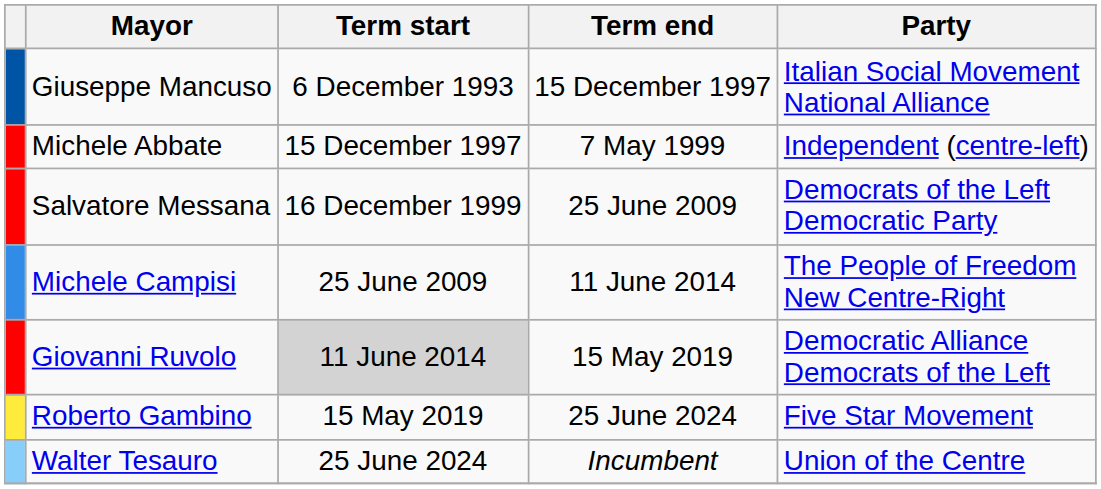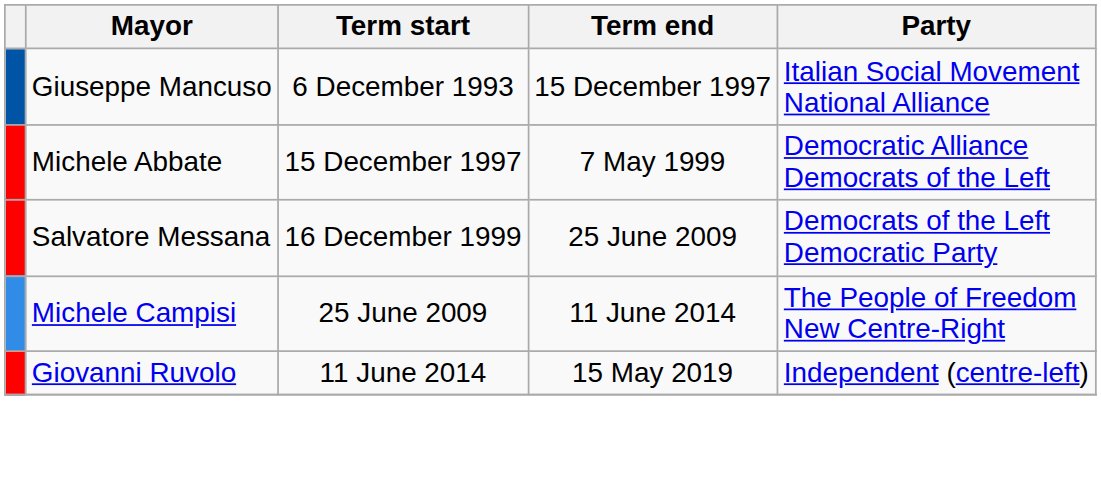Michele Abbate | Party: Independent (centre-left) -> Democratic Alliance Democrats of the Left
Giovanni Ruvolo | Term start: lightgrey background -> no background
Giovanni Ruvolo | Party: Democratic Alliance Democrats of the Left -> Independent (centre-left)
- row: Roberto Gambino | 15 May 2019 | 25 June 2024 | Five Star Movement
- row: Walter Tesauro | 25 June 2024 | Incumbent | Union of the Centre
